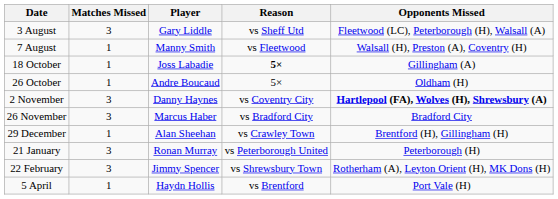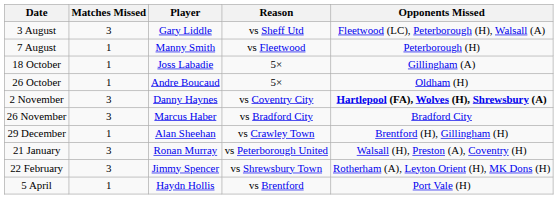7 August | Opponents Missed: Walsall (H), Preston (A), Coventry (H) -> Peterborough (H)
18 October | Reason: bold -> normal
21 January | Opponents Missed: Peterborough (H) -> Walsall (H), Preston (A), Coventry (H)
